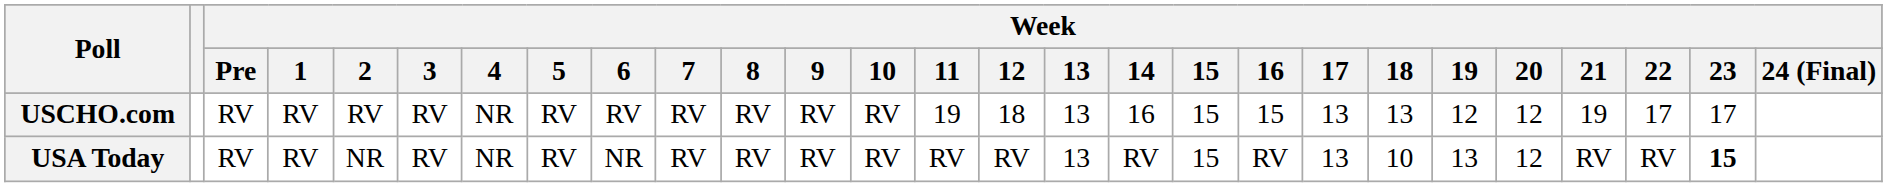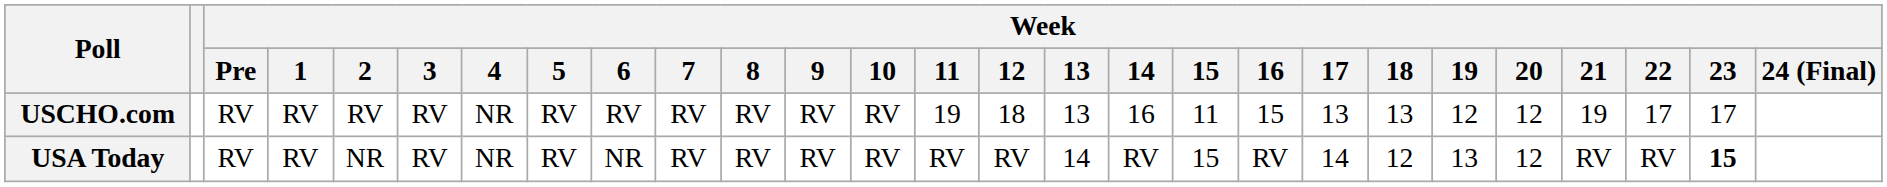USCHO.com | Week / 15: 15 -> 11
USA Today | Week / 13: 13 -> 14
USA Today | Week / 17: 13 -> 14
USA Today | Week / 18: 10 -> 12
